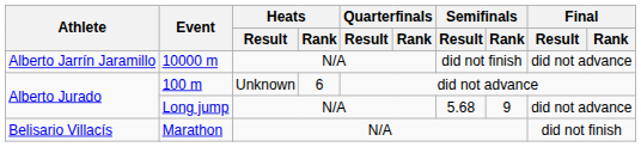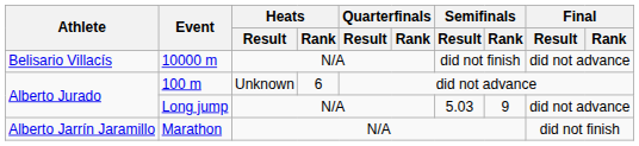10000 m | Athlete: Alberto Jarrín Jaramillo -> Belisario Villacís
Long jump | Semifinals / Result: 5.68 -> 5.03
Marathon | Athlete: Belisario Villacís -> Alberto Jarrín Jaramillo
